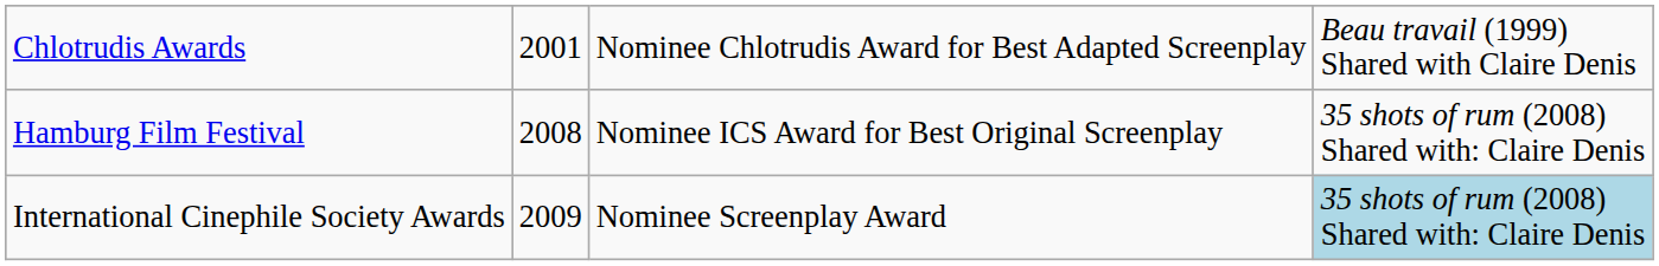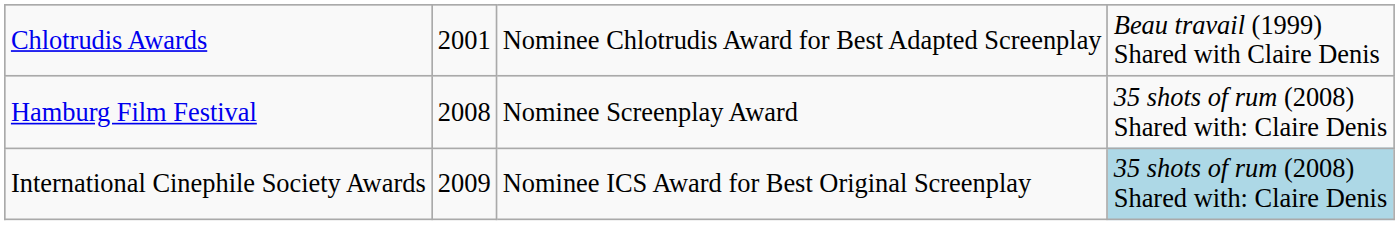Hamburg Film Festival | column 3: Nominee ICS Award for Best Original Screenplay -> Nominee Screenplay Award
International Cinephile Society Awards | column 3: Nominee Screenplay Award -> Nominee ICS Award for Best Original Screenplay
